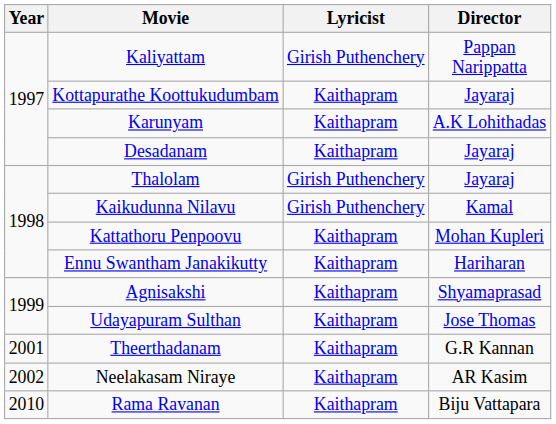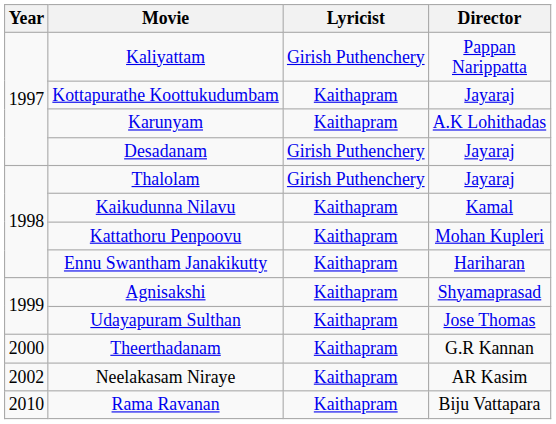Desadanam | Lyricist: Kaithapram -> Girish Puthenchery
Kaikudunna Nilavu | Lyricist: Girish Puthenchery -> Kaithapram
Theerthadanam | Year: 2001 -> 2000
